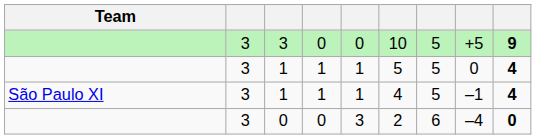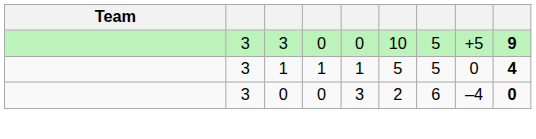- row: São Paulo XI | 3 | 1 | 1 | 1 | 4 | 5 | –1 | 4
